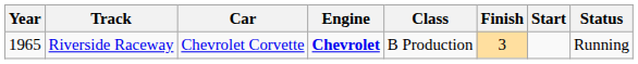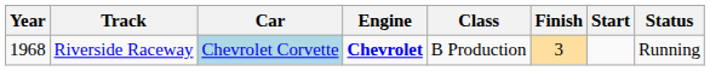Riverside Raceway | Year: 1965 -> 1968
Riverside Raceway | Car: no background -> lightblue background
